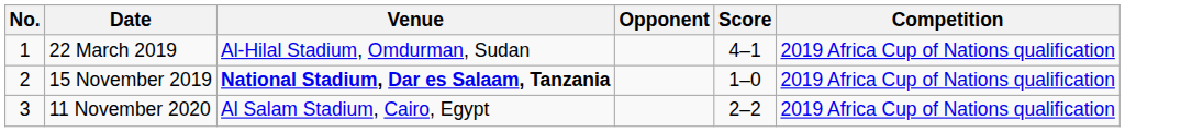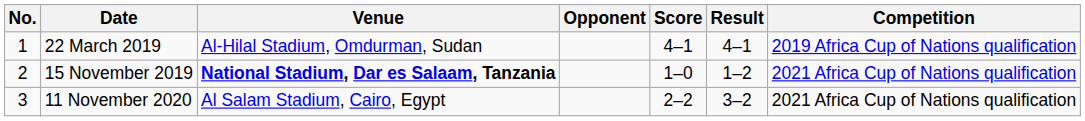+ column: Result | 4–1 | 1–2 | 3–2
15 November 2019 | Competition: 2019 Africa Cup of Nations qualification -> 2021 Africa Cup of Nations qualification
11 November 2020 | Competition: 2019 Africa Cup of Nations qualification -> 2021 Africa Cup of Nations qualification
